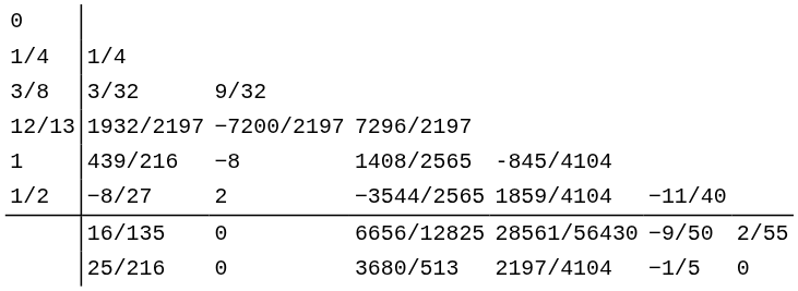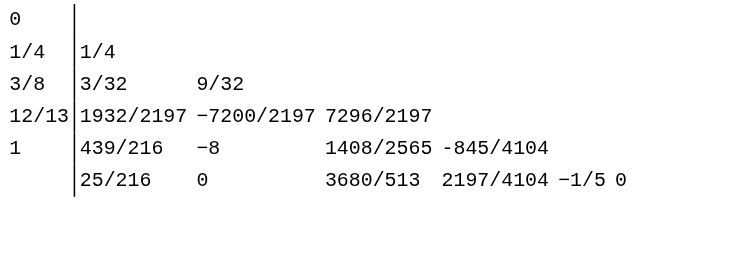- row: 1/2 | −8/27 | 2 | −3544/2565 | 1859/4104 | −11/40
- row: 16/135 | 0 | 6656/12825 | 28561/56430 | −9/50 | 2/55
